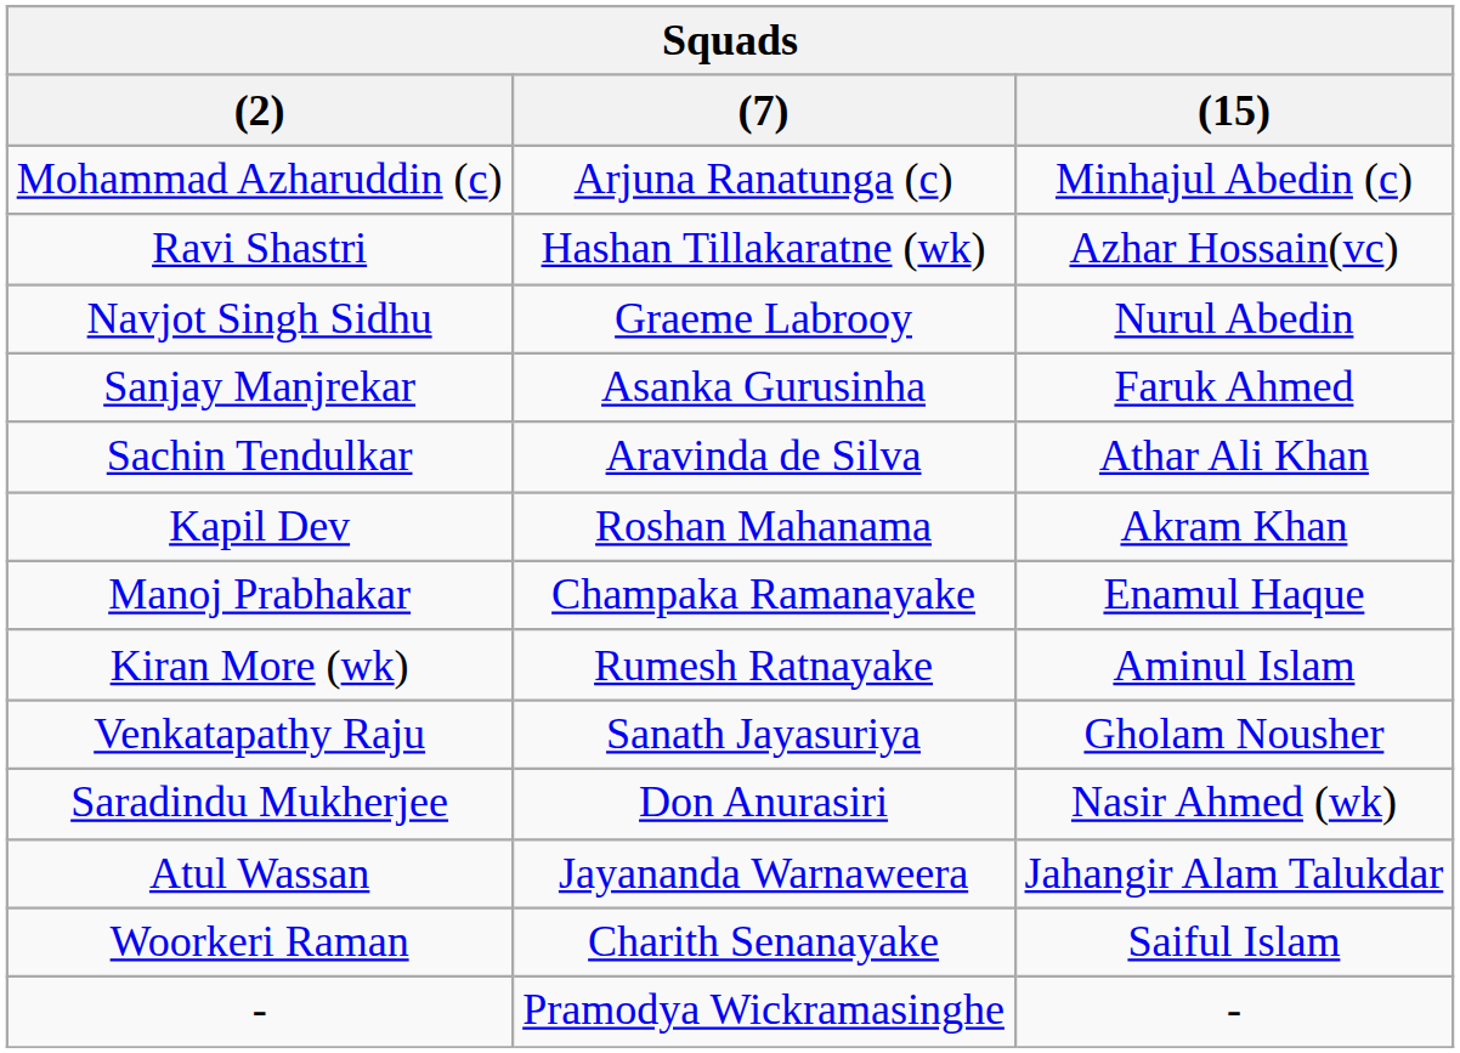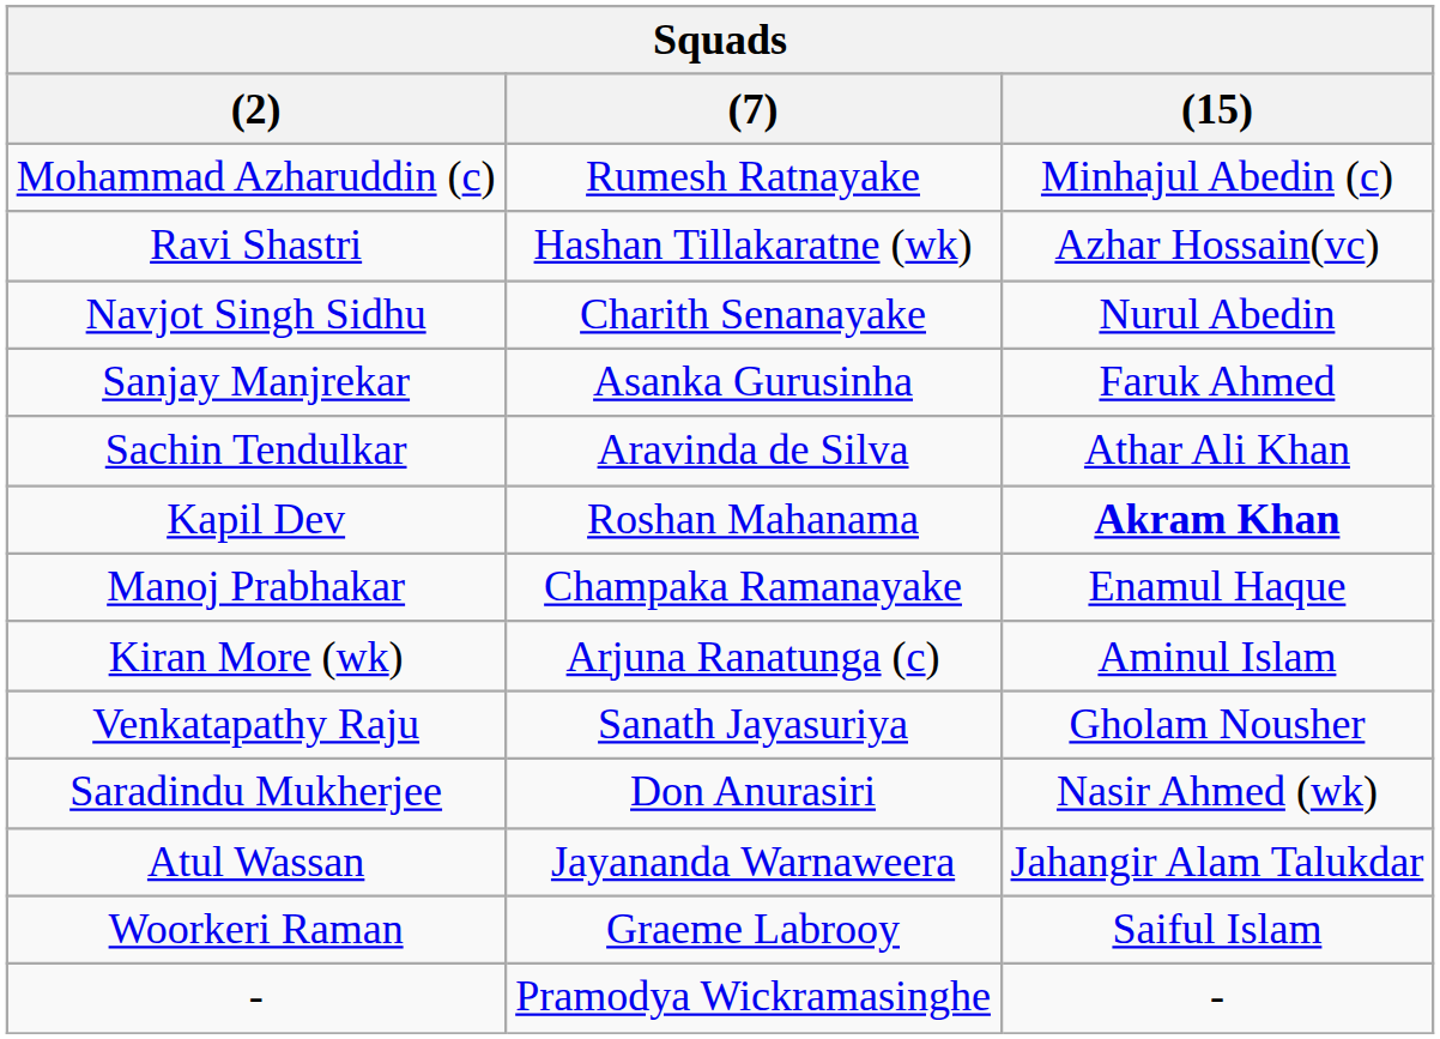Mohammad Azharuddin (c) | (7): Arjuna Ranatunga (c) -> Rumesh Ratnayake
Navjot Singh Sidhu | (7): Graeme Labrooy -> Charith Senanayake
Kapil Dev | (15): normal -> bold
Kiran More (wk) | (7): Rumesh Ratnayake -> Arjuna Ranatunga (c)
Woorkeri Raman | (7): Charith Senanayake -> Graeme Labrooy
